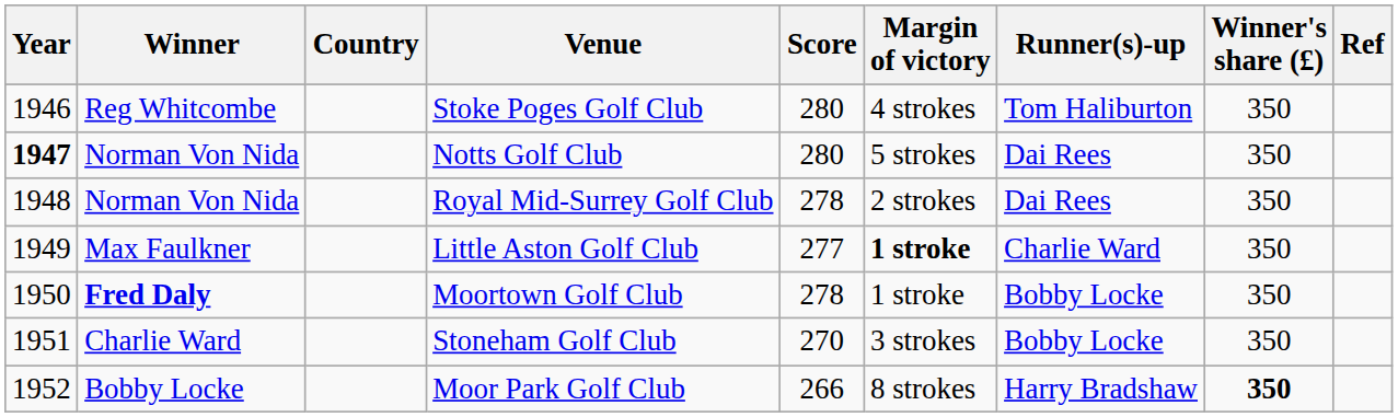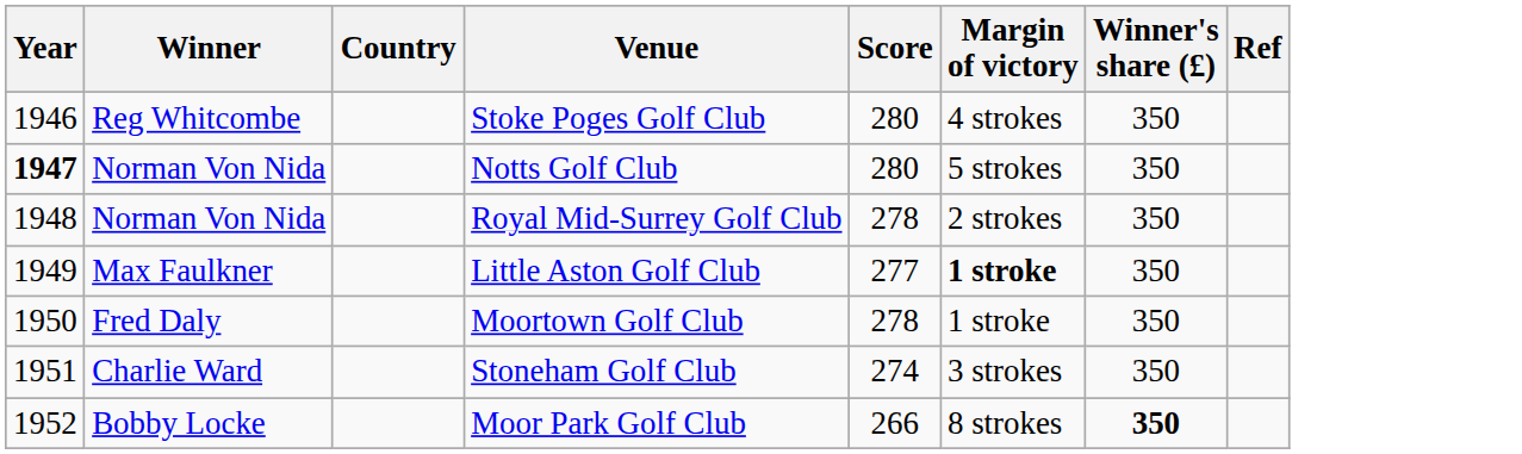- column: Runner(s)-up | Tom Haliburton | Dai Rees | Dai Rees | Charlie Ward | Bobby Locke | Bobby Locke | Harry Bradshaw
Moortown Golf Club | Winner: bold -> normal
Stoneham Golf Club | Score: 270 -> 274
